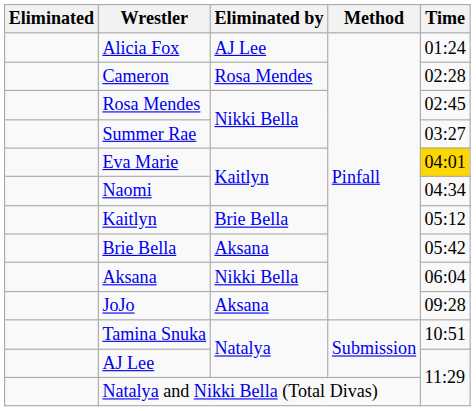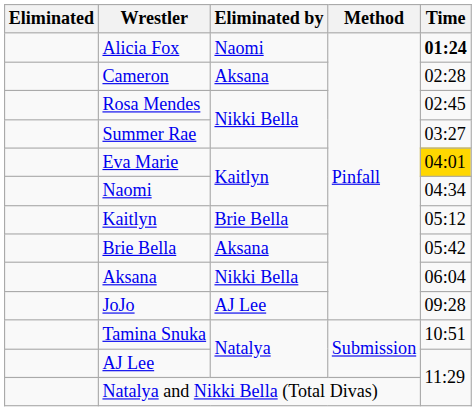Alicia Fox | Eliminated by: AJ Lee -> Naomi
Alicia Fox | Time: normal -> bold
Cameron | Eliminated by: Rosa Mendes -> Aksana
JoJo | Eliminated by: Aksana -> AJ Lee
